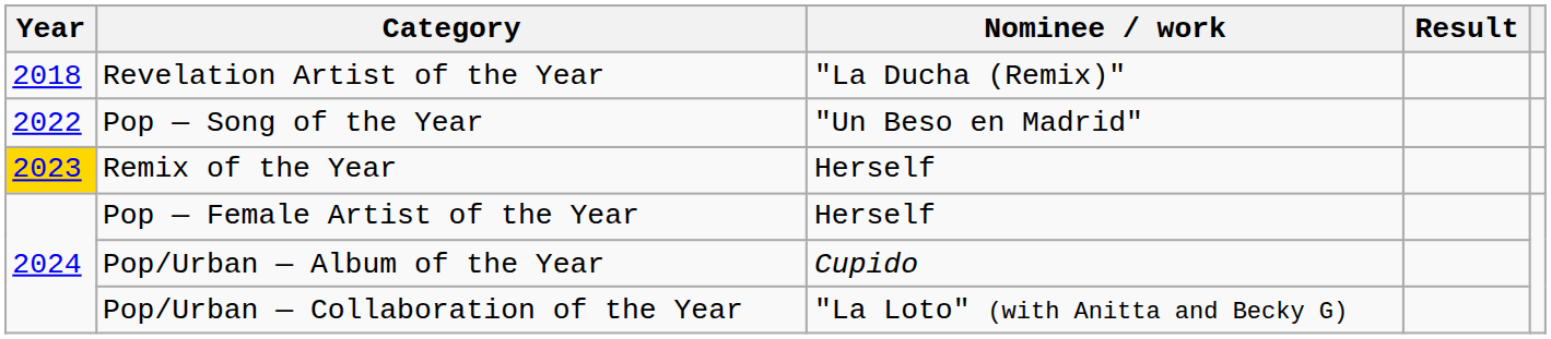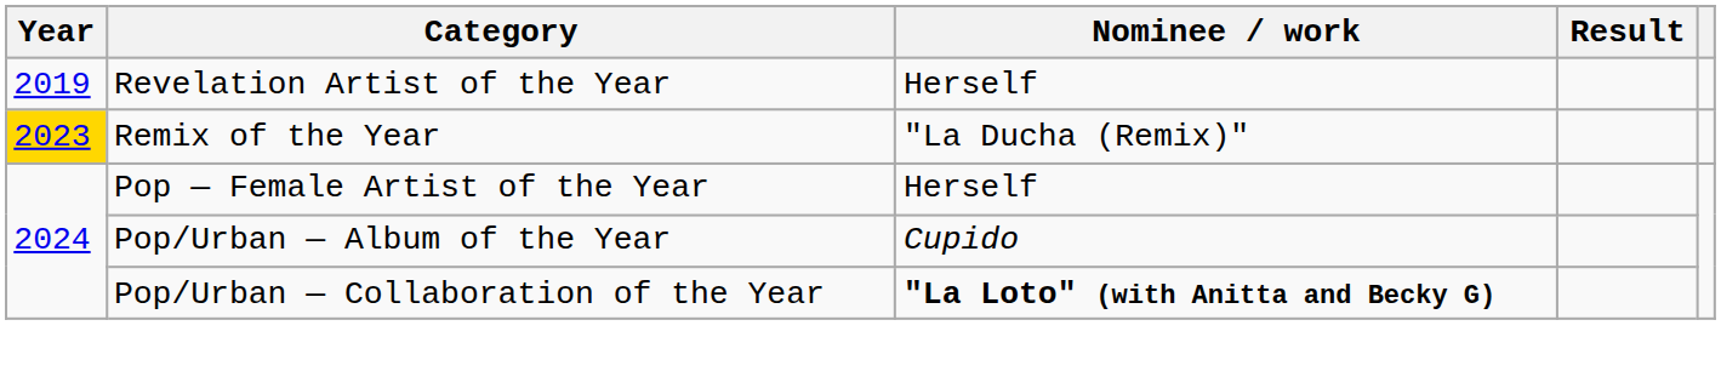Revelation Artist of the Year | Year: 2018 -> 2019
Revelation Artist of the Year | Nominee / work: "La Ducha (Remix)" -> Herself
- row: 2022 | Pop — Song of the Year | "Un Beso en Madrid"
Remix of the Year | Nominee / work: Herself -> "La Ducha (Remix)"
Pop/Urban — Collaboration of the Year | Nominee / work: normal -> bold
